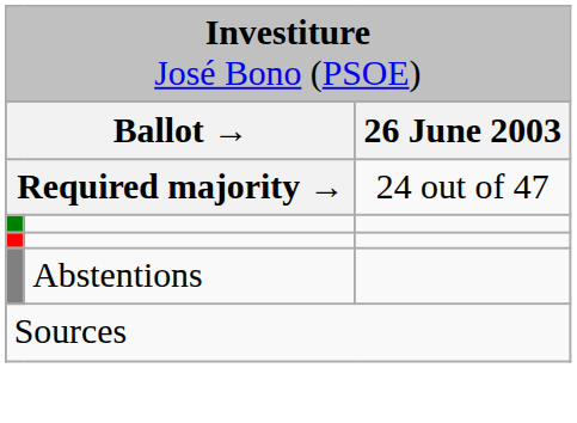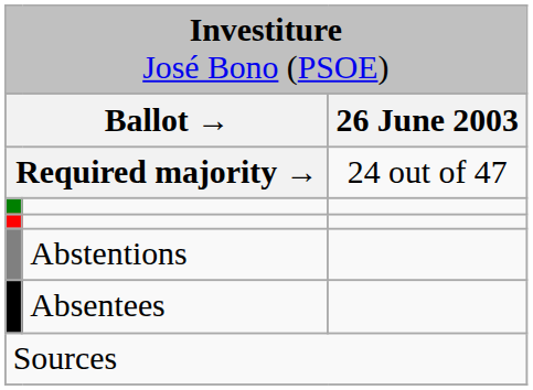+ row: Absentees
